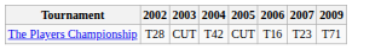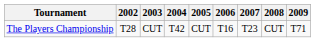+ column: 2008 | CUT
